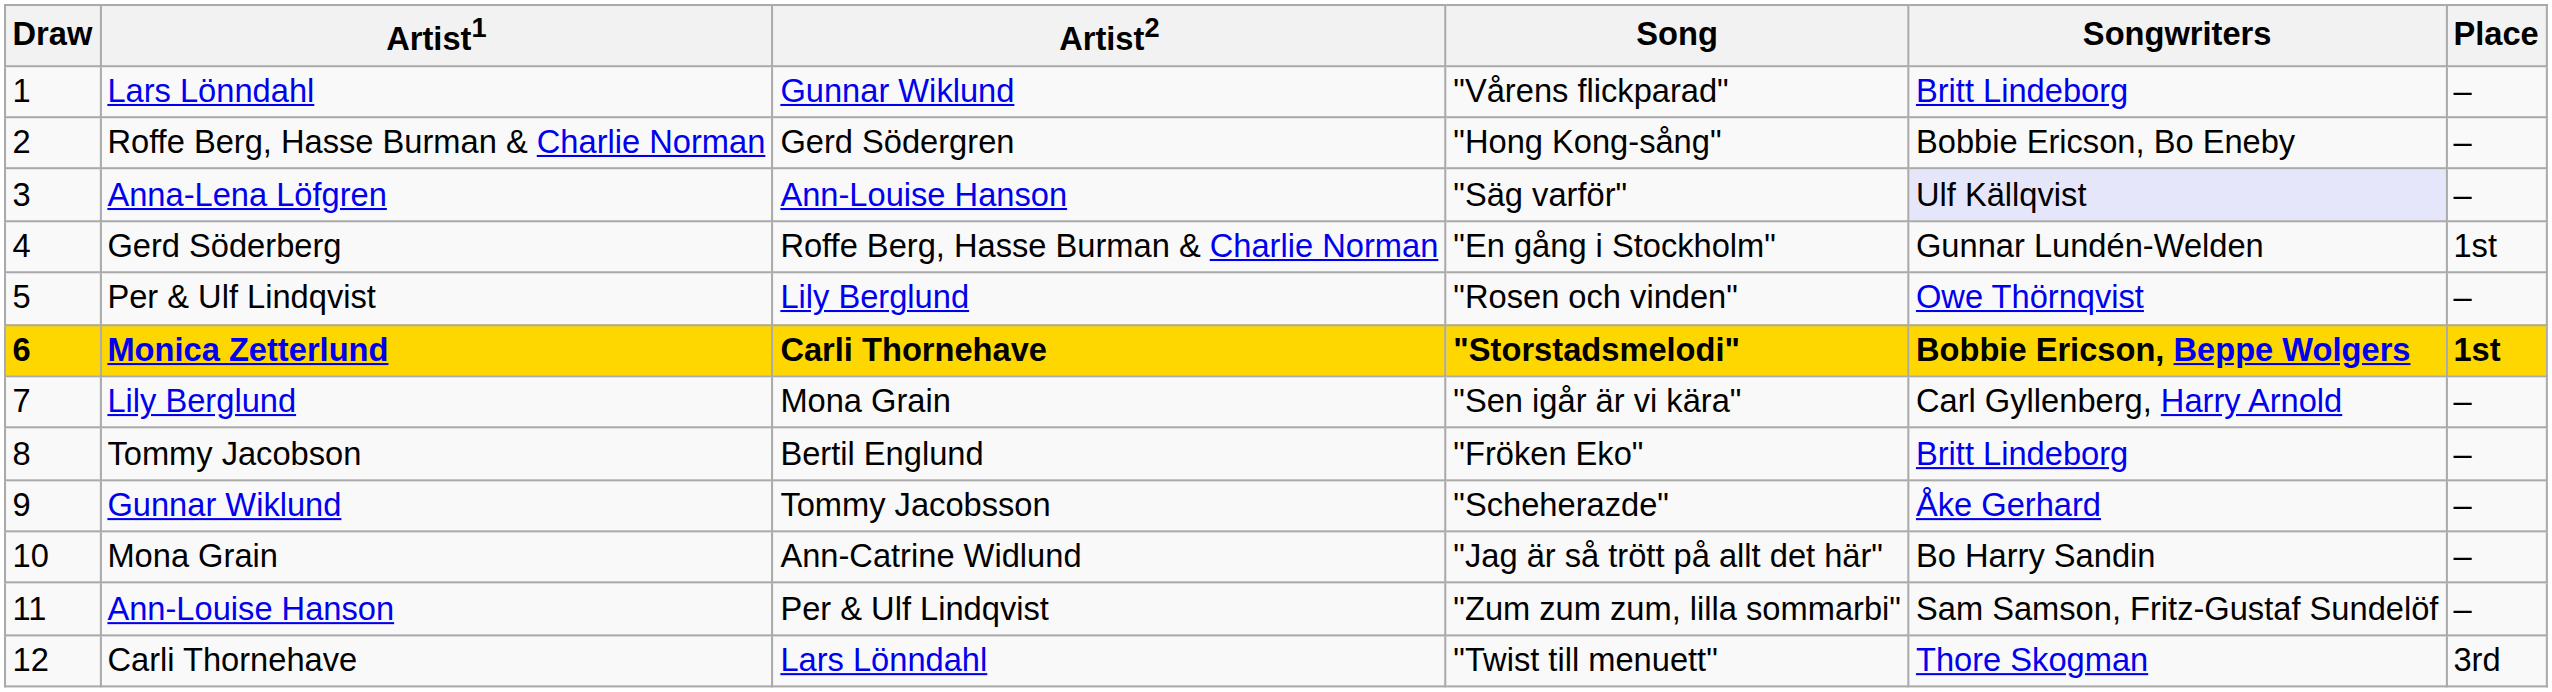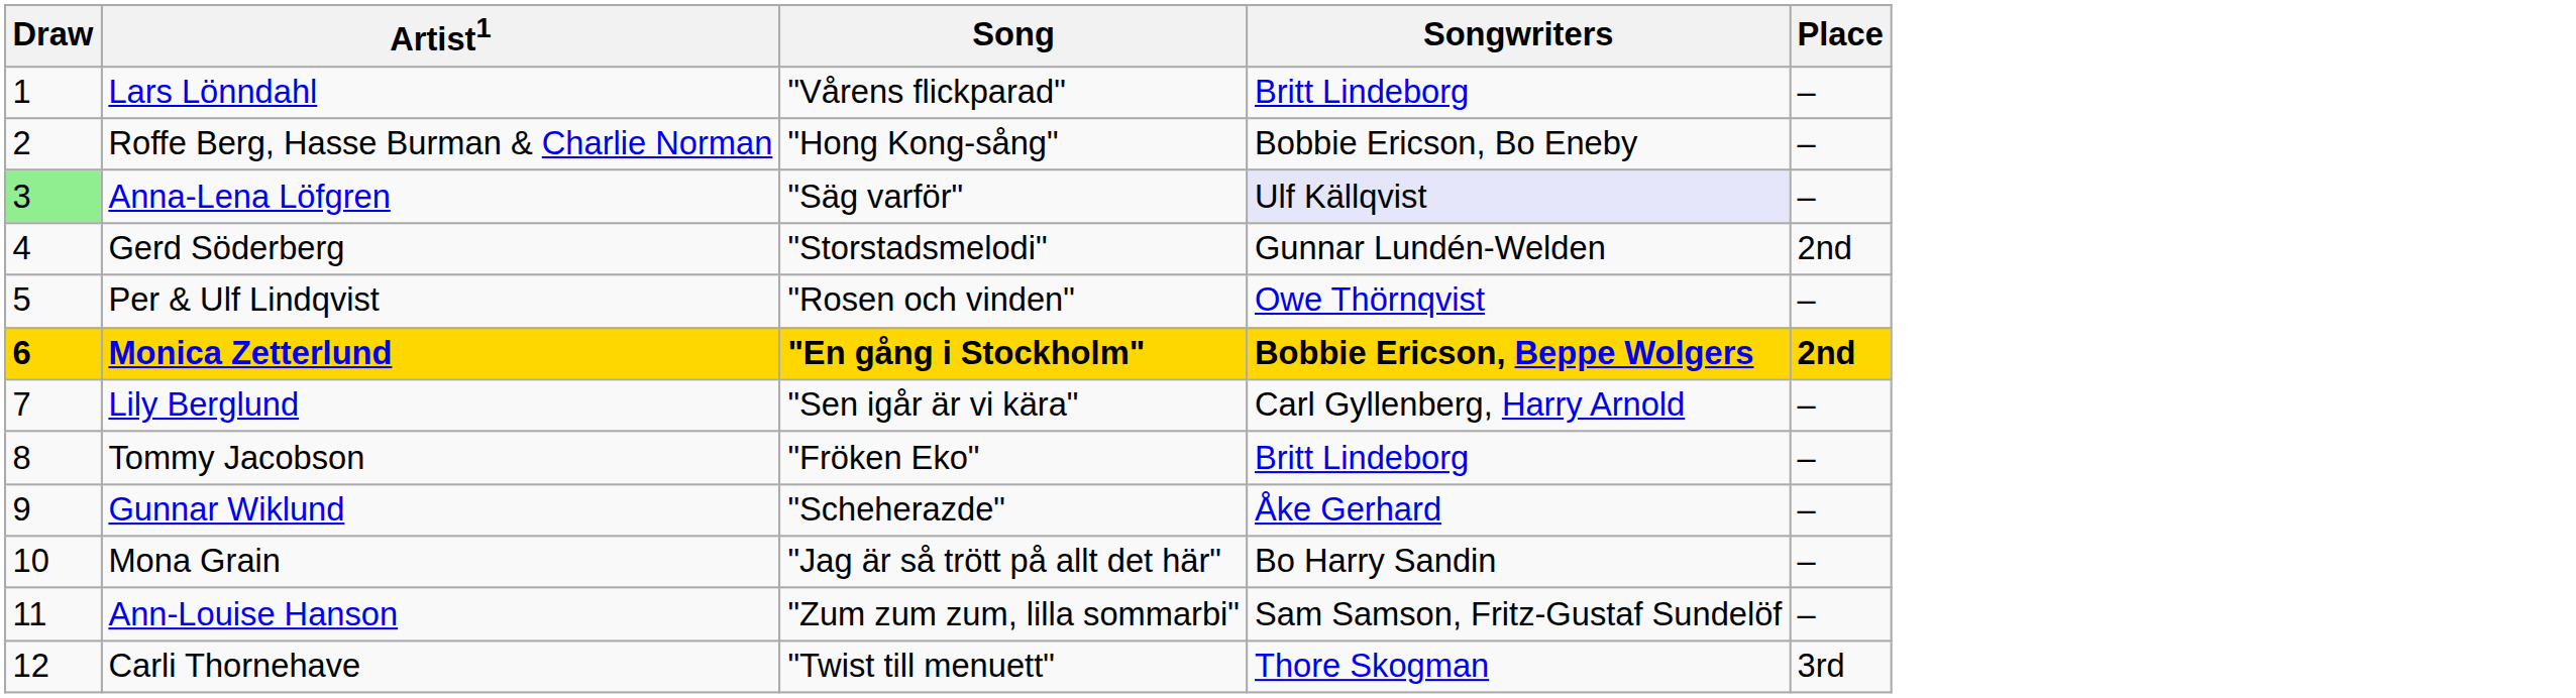- column: Artist2 | Gunnar Wiklund | Gerd Södergren | Ann-Louise Hanson | Roffe Berg, Hasse Burman & Charlie Norman | Lily Berglund | Carli Thornehave | Mona Grain | Bertil Englund | Tommy Jacobsson | Ann-Catrine Widlund | Per & Ulf Lindqvist | Lars Lönndahl
Anna-Lena Löfgren | Draw: no background -> lightgreen background
Gerd Söderberg | Song: "En gång i Stockholm" -> "Storstadsmelodi"
Gerd Söderberg | Place: 1st -> 2nd
Monica Zetterlund | Song: "Storstadsmelodi" -> "En gång i Stockholm"
Monica Zetterlund | Place: 1st -> 2nd
